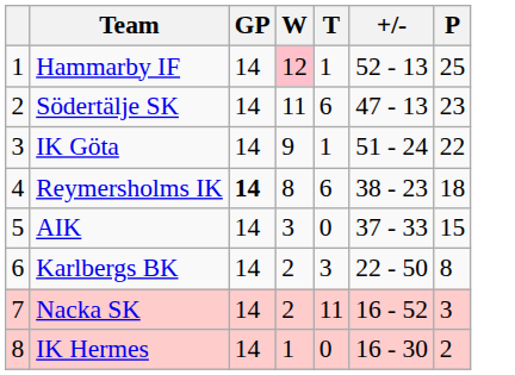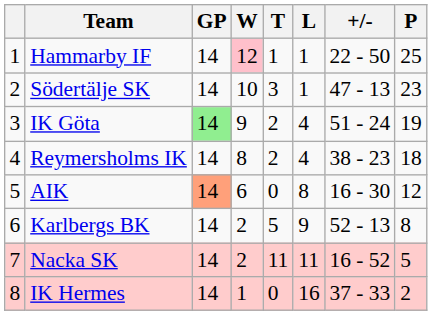+ column: L | 1 | 1 | 4 | 4 | 8 | 9 | 11 | 16
Hammarby IF | +/-: 52 - 13 -> 22 - 50
Södertälje SK | W: 11 -> 10
Södertälje SK | T: 6 -> 3
IK Göta | GP: no background -> lightgreen background
IK Göta | T: 1 -> 2
IK Göta | P: 22 -> 19
Reymersholms IK | GP: bold -> normal
Reymersholms IK | T: 6 -> 2
AIK | GP: no background -> lightsalmon background
AIK | W: 3 -> 6
AIK | +/-: 37 - 33 -> 16 - 30
AIK | P: 15 -> 12
Karlbergs BK | T: 3 -> 5
Karlbergs BK | +/-: 22 - 50 -> 52 - 13
Nacka SK | P: 3 -> 5
IK Hermes | +/-: 16 - 30 -> 37 - 33
